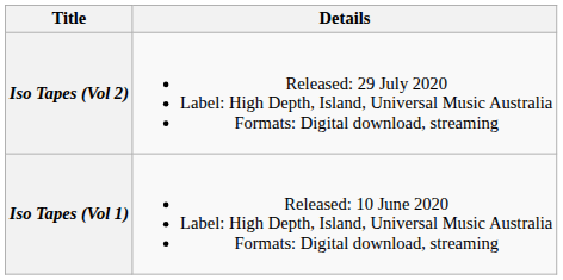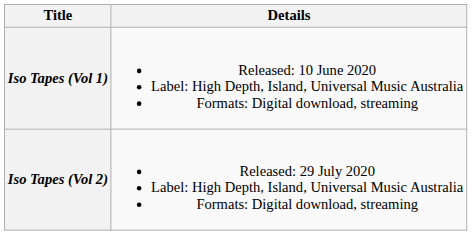rows swapped: Iso Tapes (Vol 1) <-> Iso Tapes (Vol 2)
